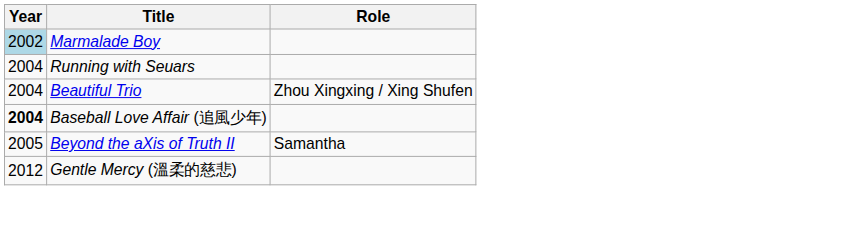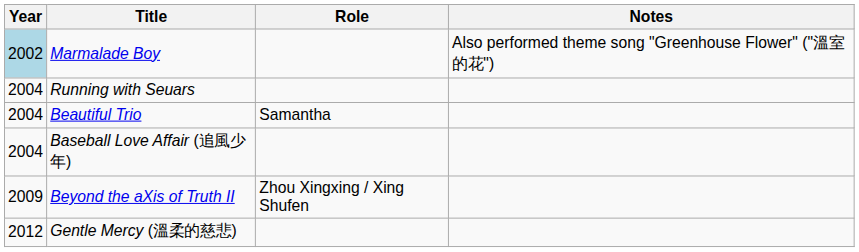+ column: Notes | Also performed theme song "Greenhouse Flower" ("溫室的花")
Beautiful Trio | Role: Zhou Xingxing / Xing Shufen -> Samantha
Baseball Love Affair (追風少年) | Year: bold -> normal
Beyond the aXis of Truth II | Year: 2005 -> 2009
Beyond the aXis of Truth II | Role: Samantha -> Zhou Xingxing / Xing Shufen
